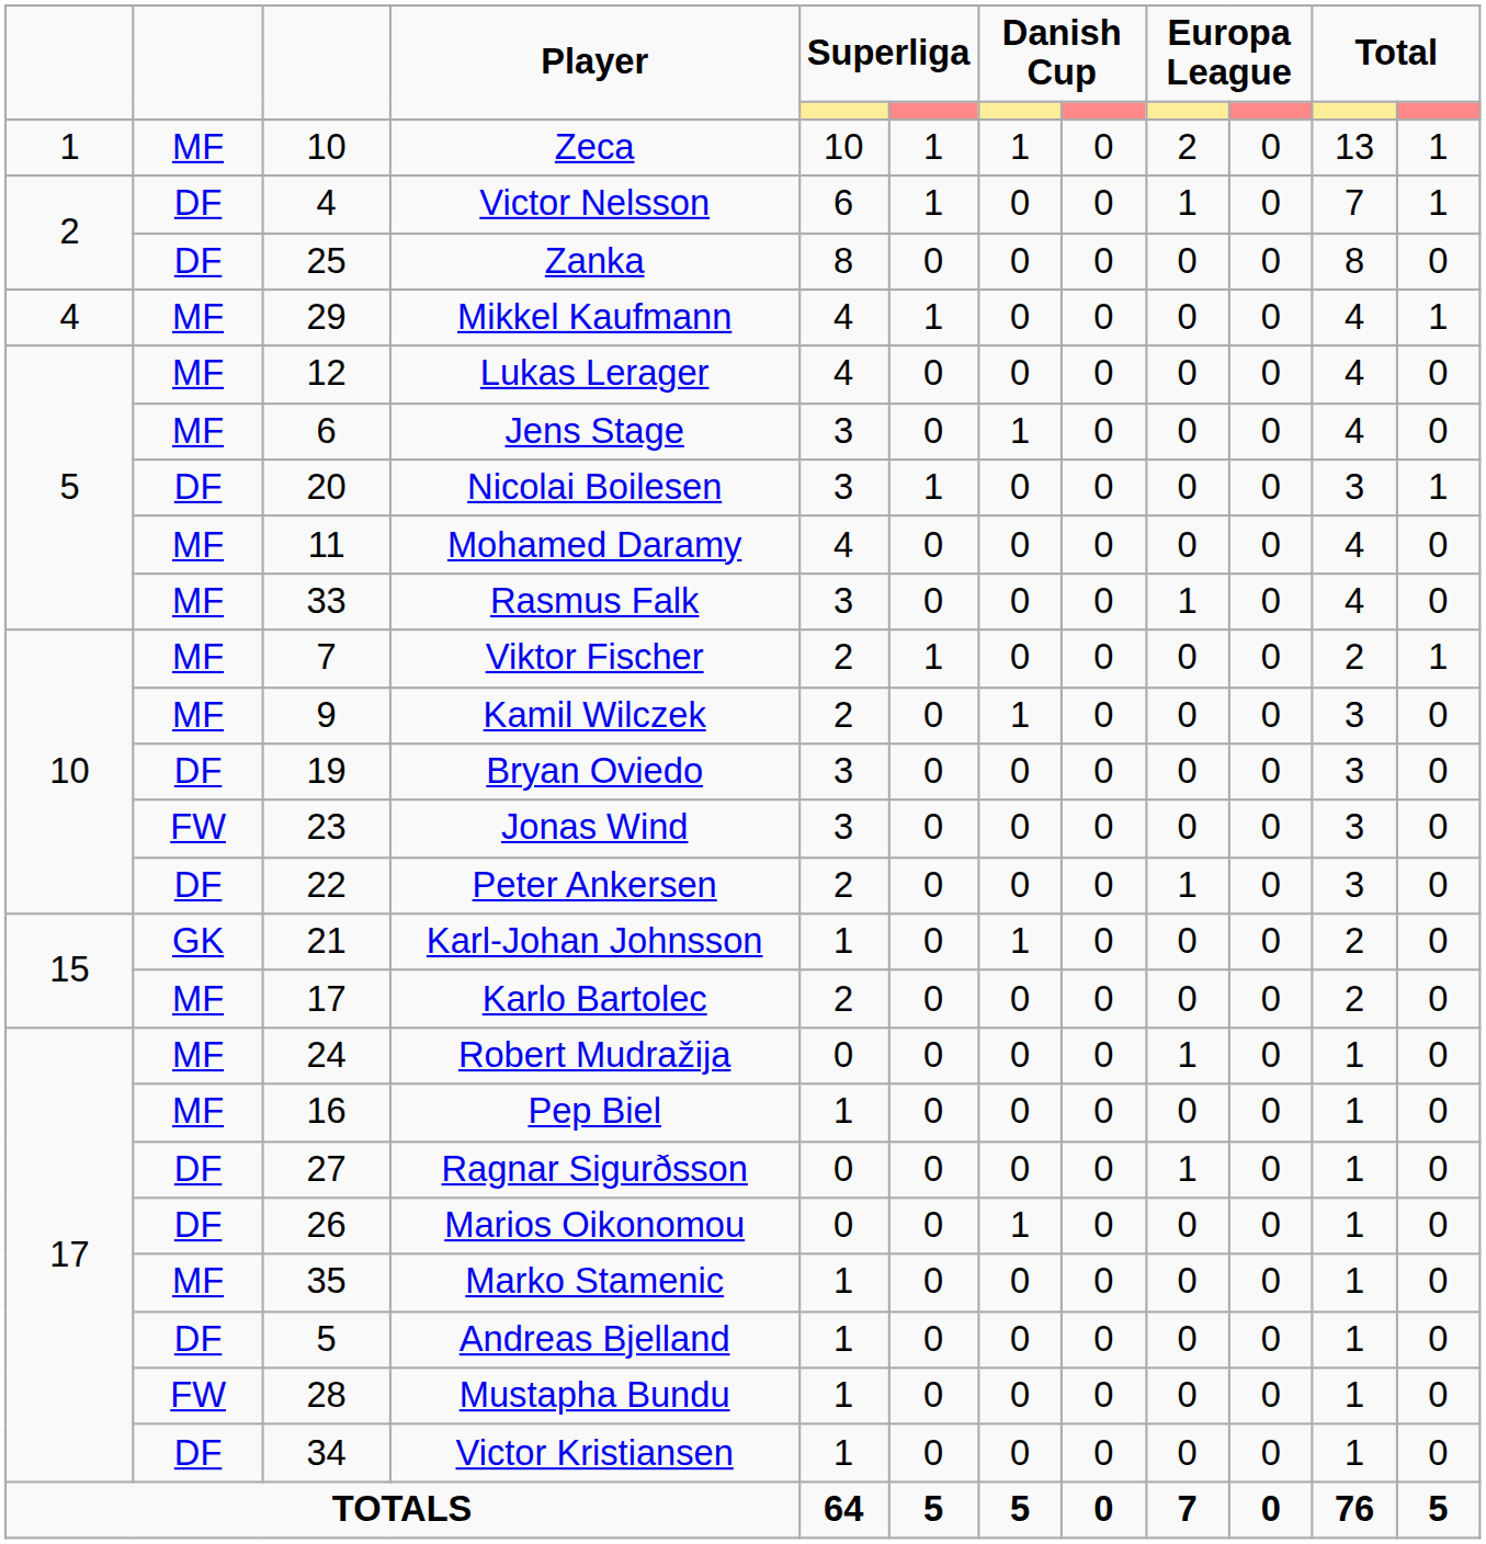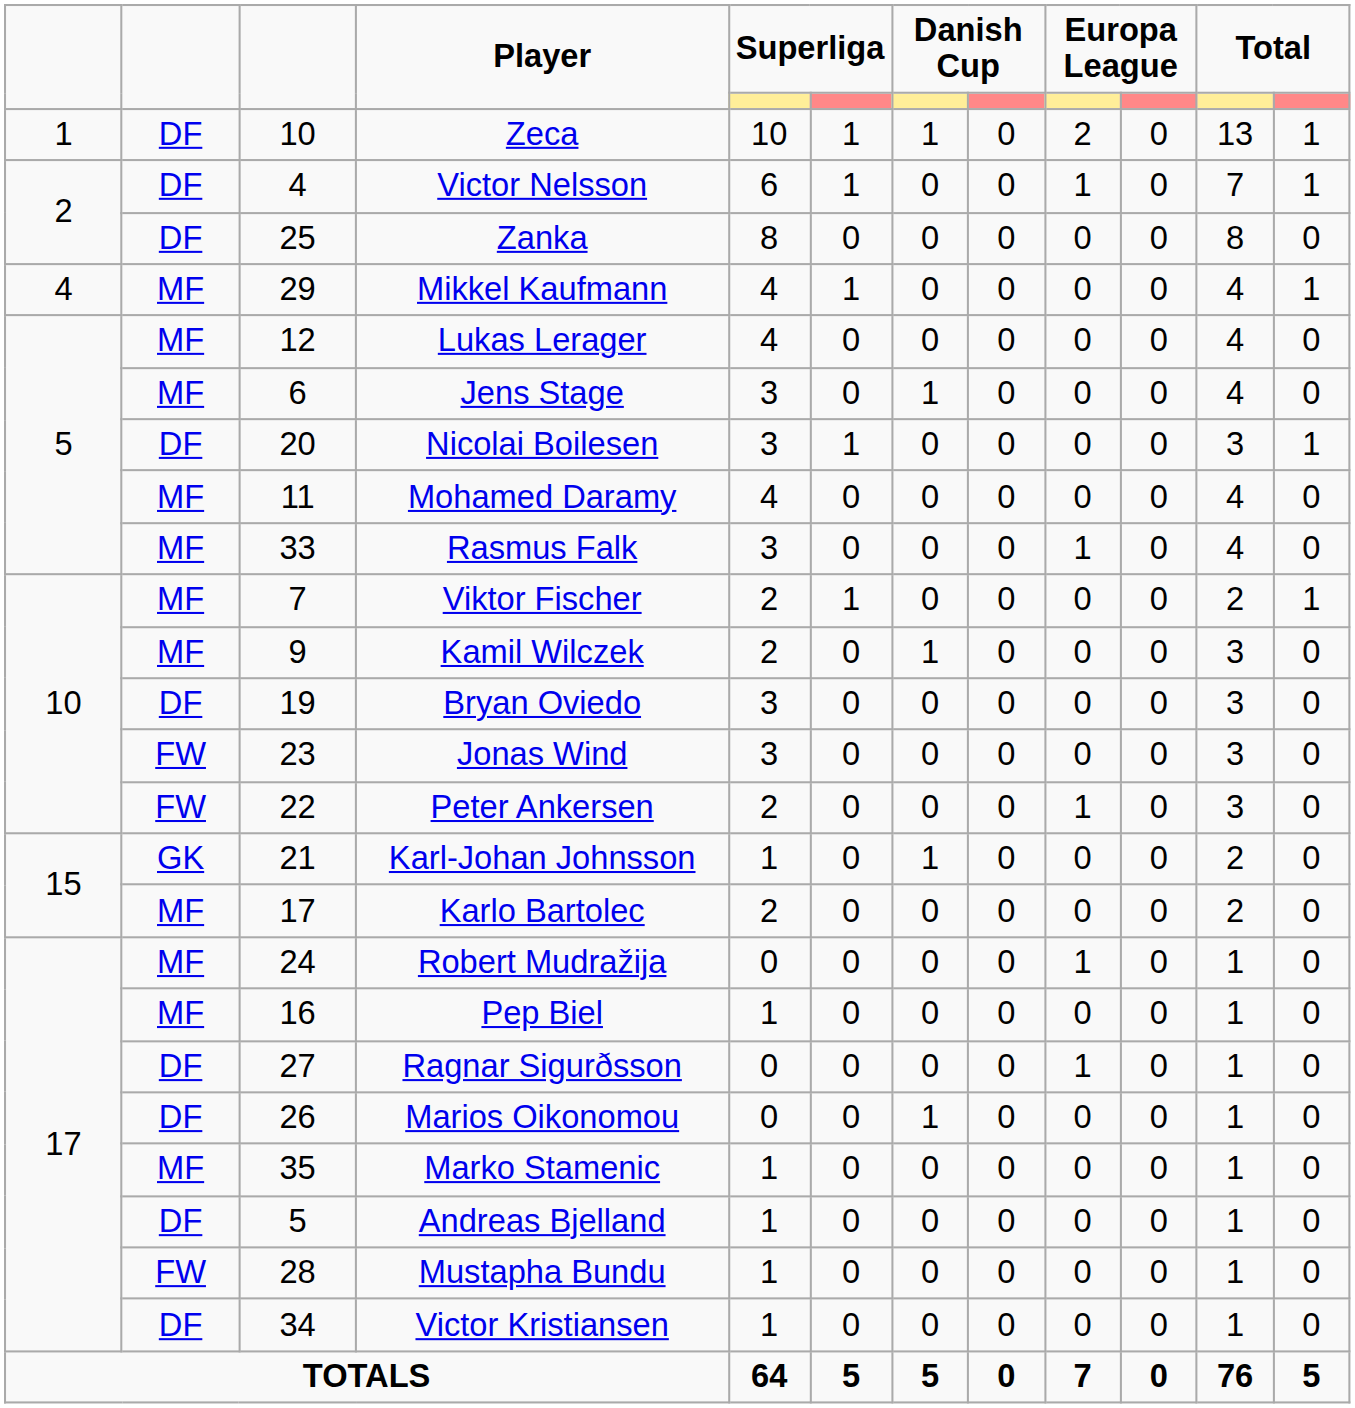Zeca | column 2: MF -> DF
Peter Ankersen | column 2: DF -> FW
